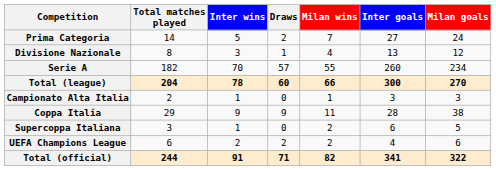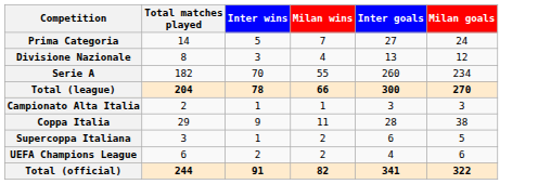- column: Draws | 2 | 1 | 57 | 60 | 0 | 9 | 0 | 2 | 71
